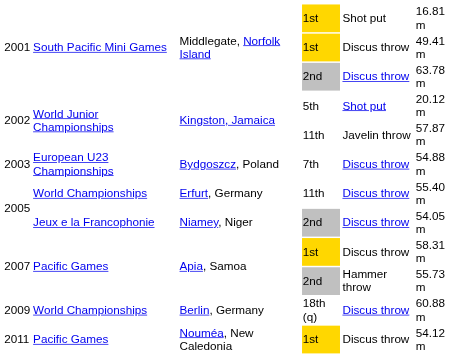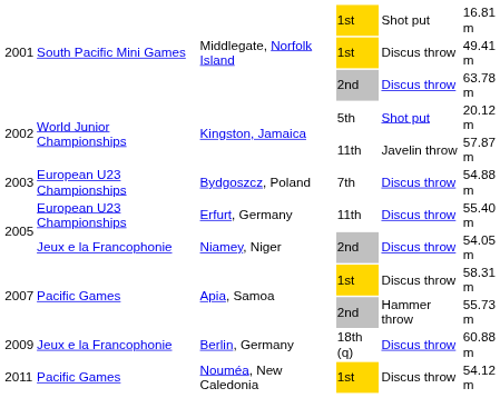Erfurt, Germany | column 2: World Championships -> European U23 Championships
Berlin, Germany | column 2: World Championships -> Jeux e la Francophonie
